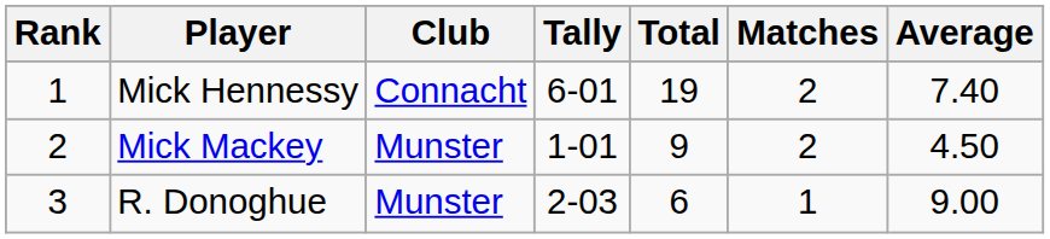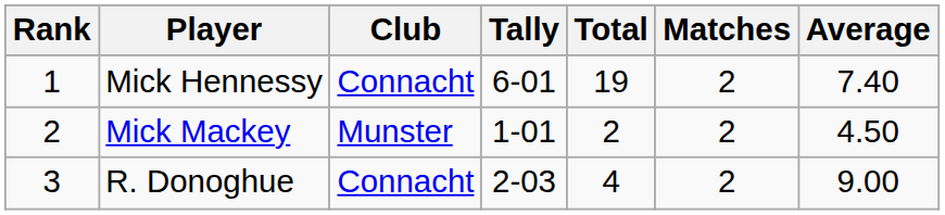Mick Mackey | Total: 9 -> 2
R. Donoghue | Club: Munster -> Connacht
R. Donoghue | Total: 6 -> 4
R. Donoghue | Matches: 1 -> 2
